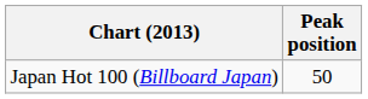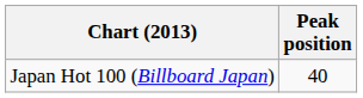Japan Hot 100 (Billboard Japan) | Peak position: 50 -> 40
